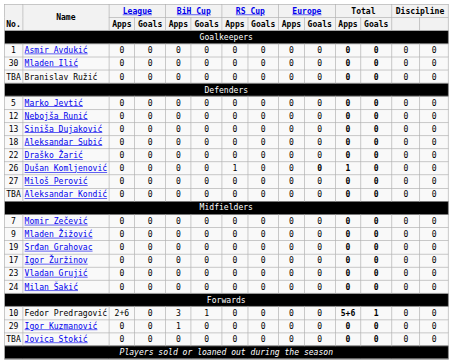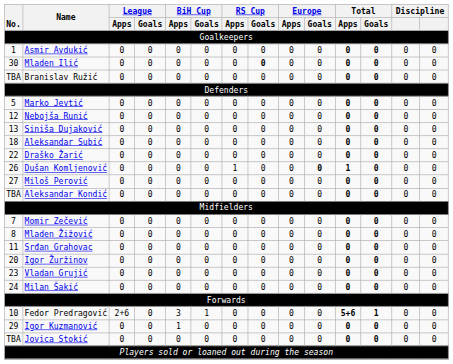Mladen Ilić | RS Cup / Goals: normal -> bold
Mladen Žižović | No.: 9 -> 8
Srđan Grahovac | No.: 19 -> 11
Igor Žuržinov | No.: 17 -> 20
